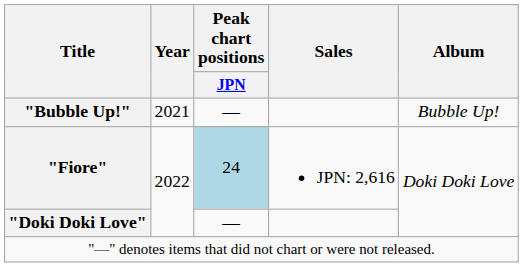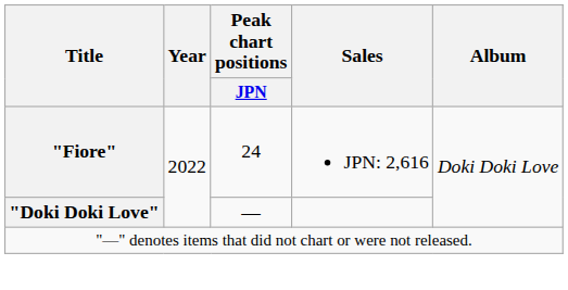- row: "Bubble Up!" | 2021 | — | Bubble Up!
"Fiore" | Peak chart positions / JPN: lightblue background -> no background
